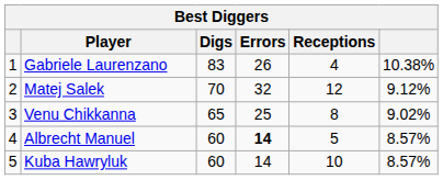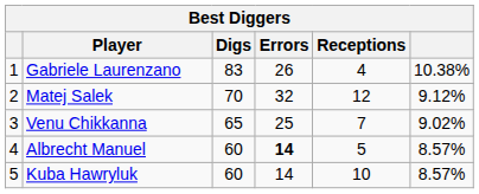Venu Chikkanna | Receptions: 8 -> 7
